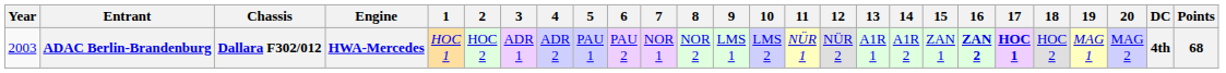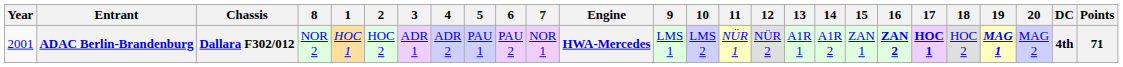columns swapped: Engine <-> 8
ADAC Berlin-Brandenburg | Year: 2003 -> 2001
ADAC Berlin-Brandenburg | 19: normal -> bold
ADAC Berlin-Brandenburg | Points: 68 -> 71
